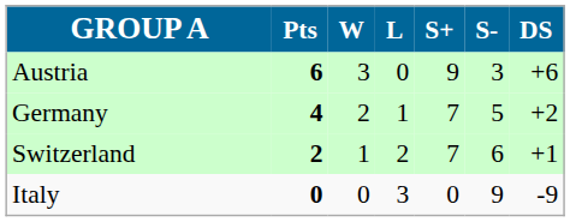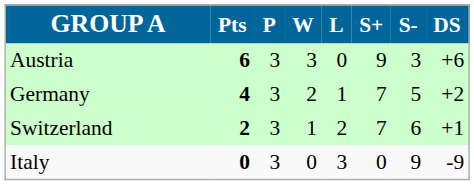+ column: P | 3 | 3 | 3 | 3
